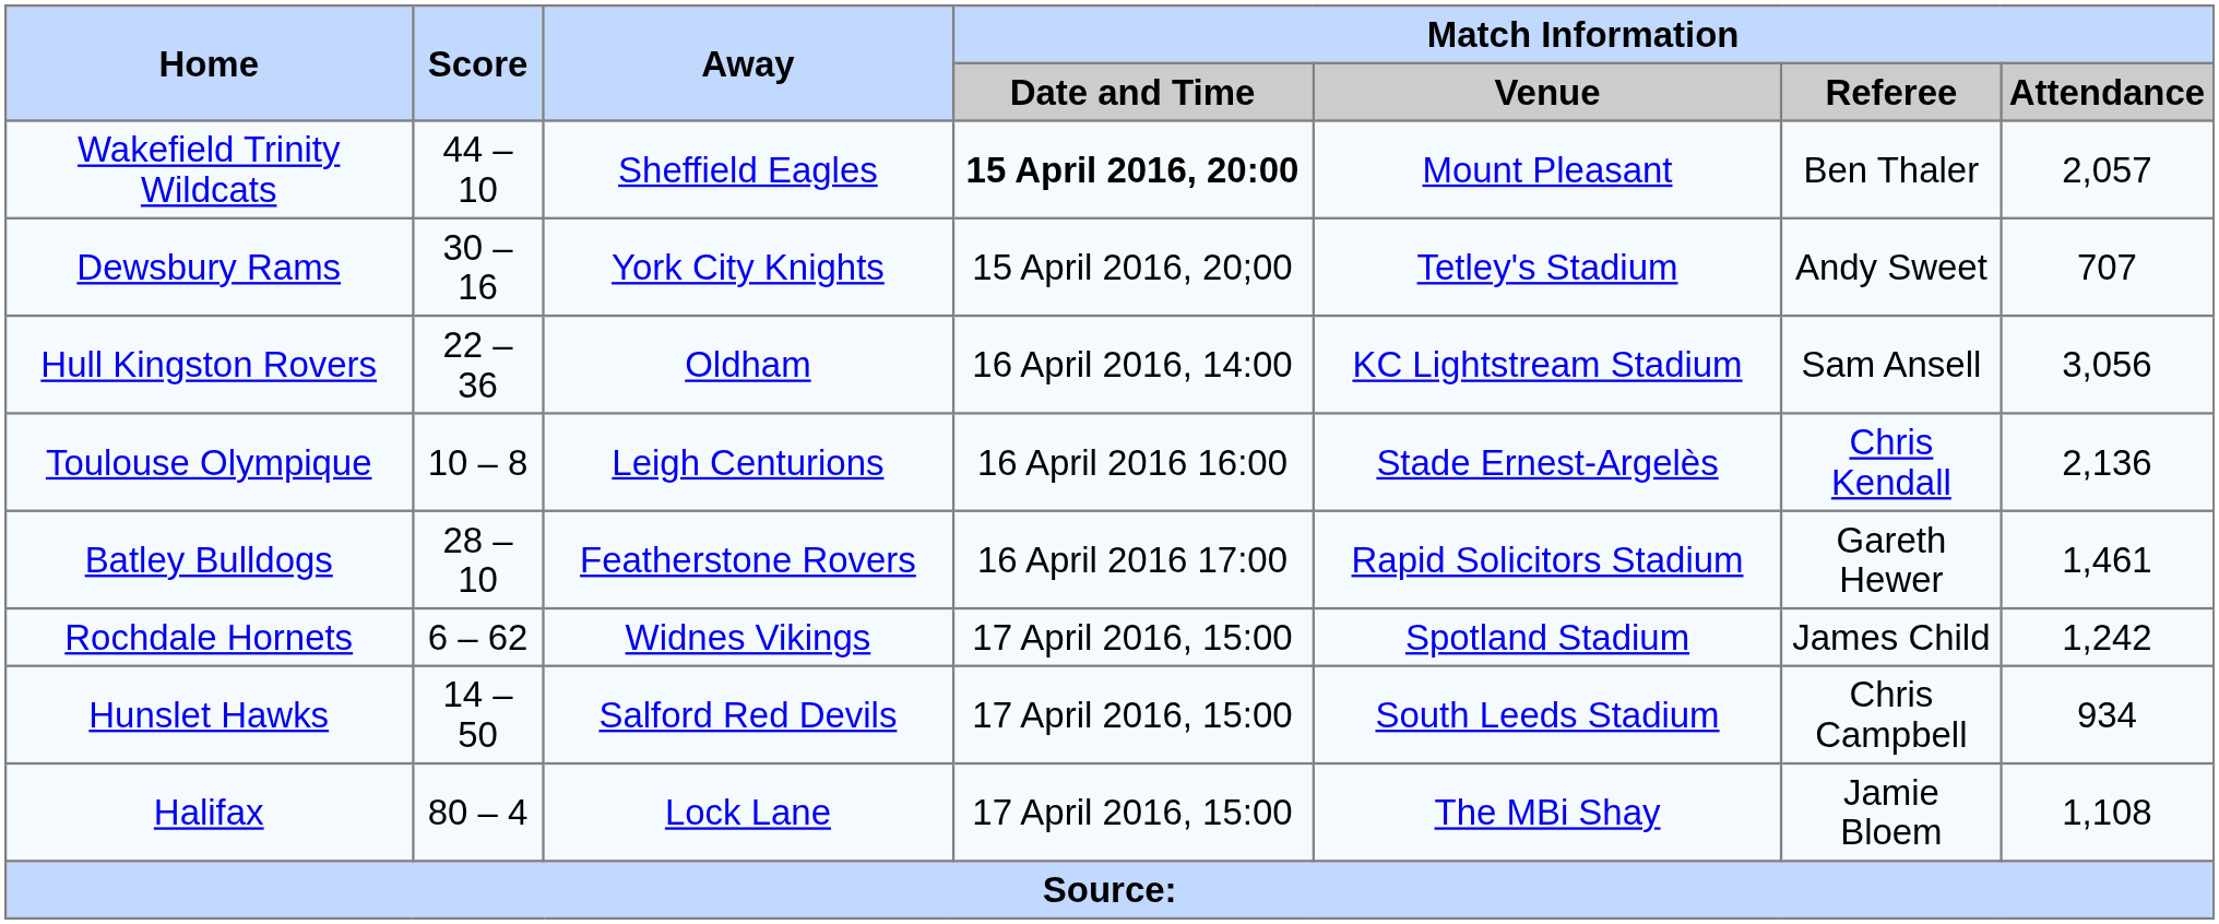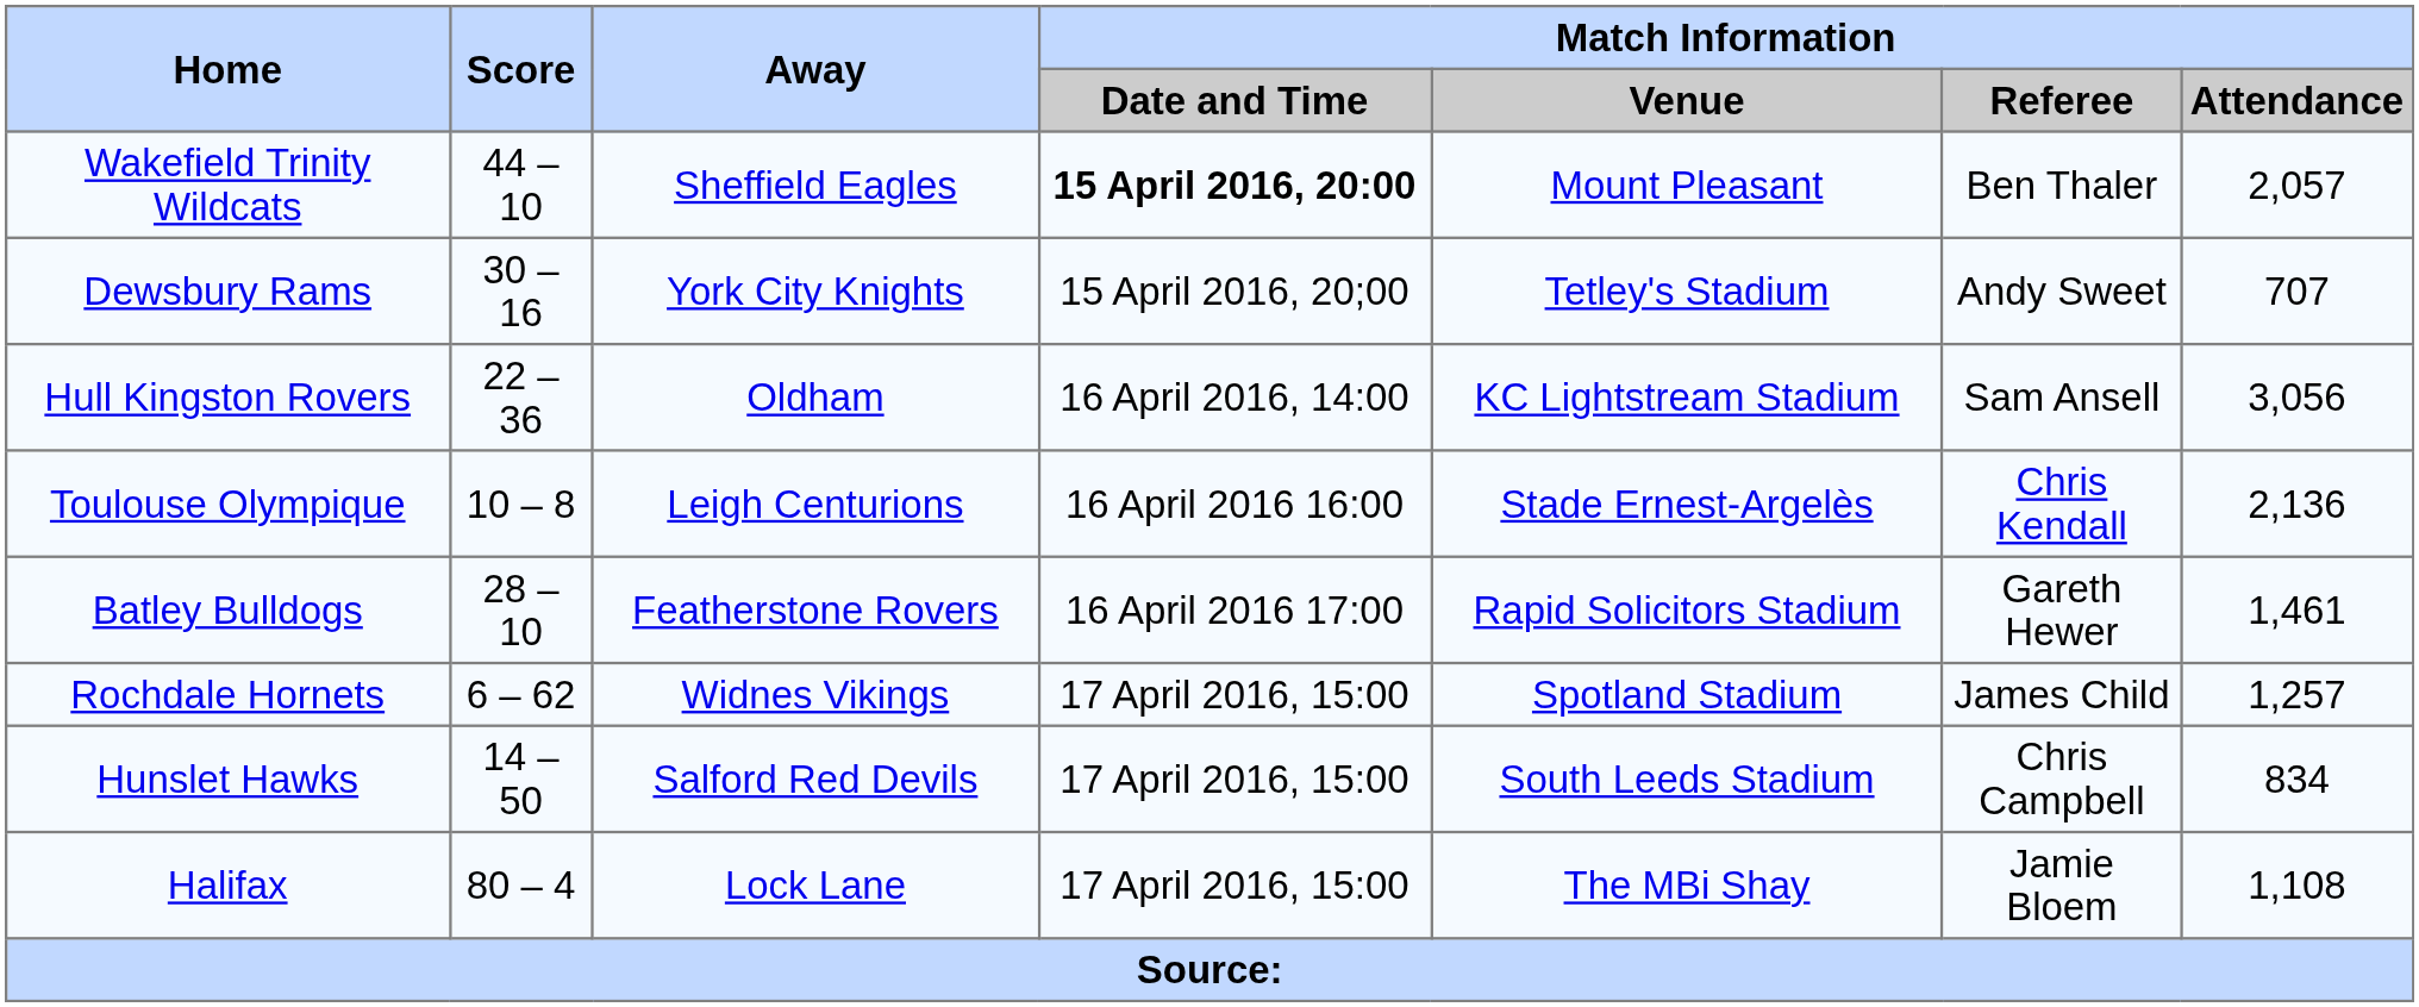Rochdale Hornets | Match Information / Attendance: 1,242 -> 1,257
Hunslet Hawks | Match Information / Attendance: 934 -> 834
